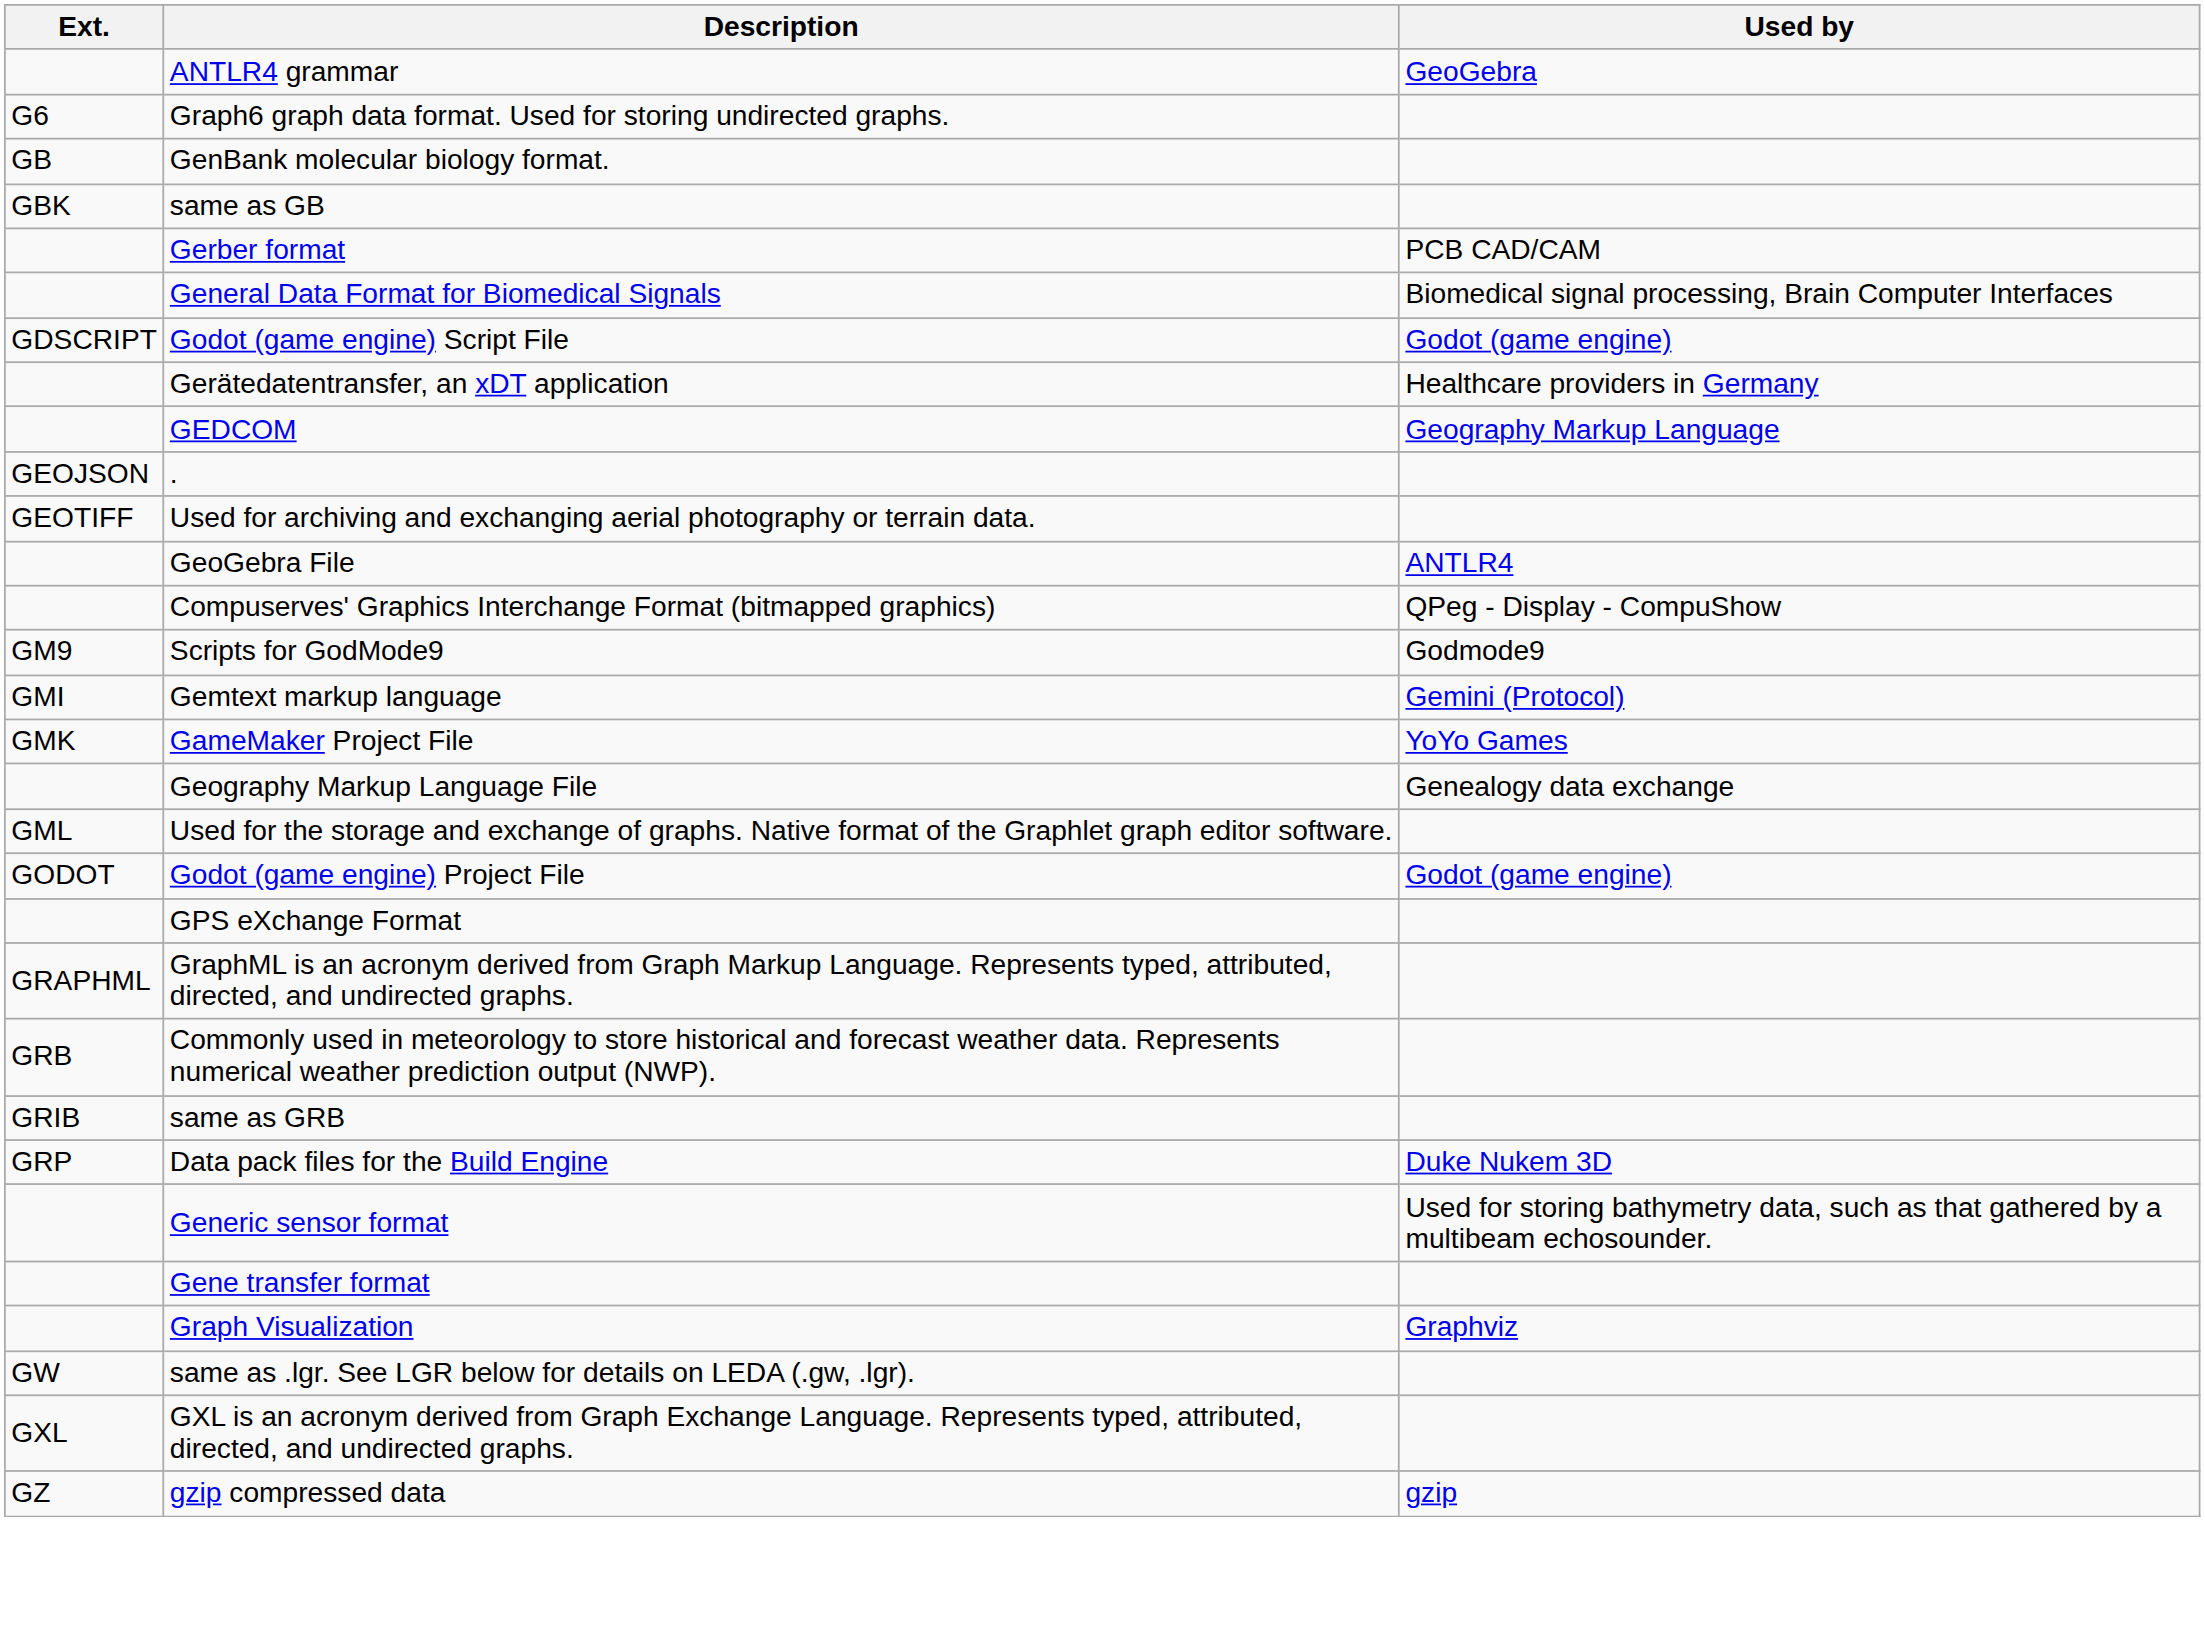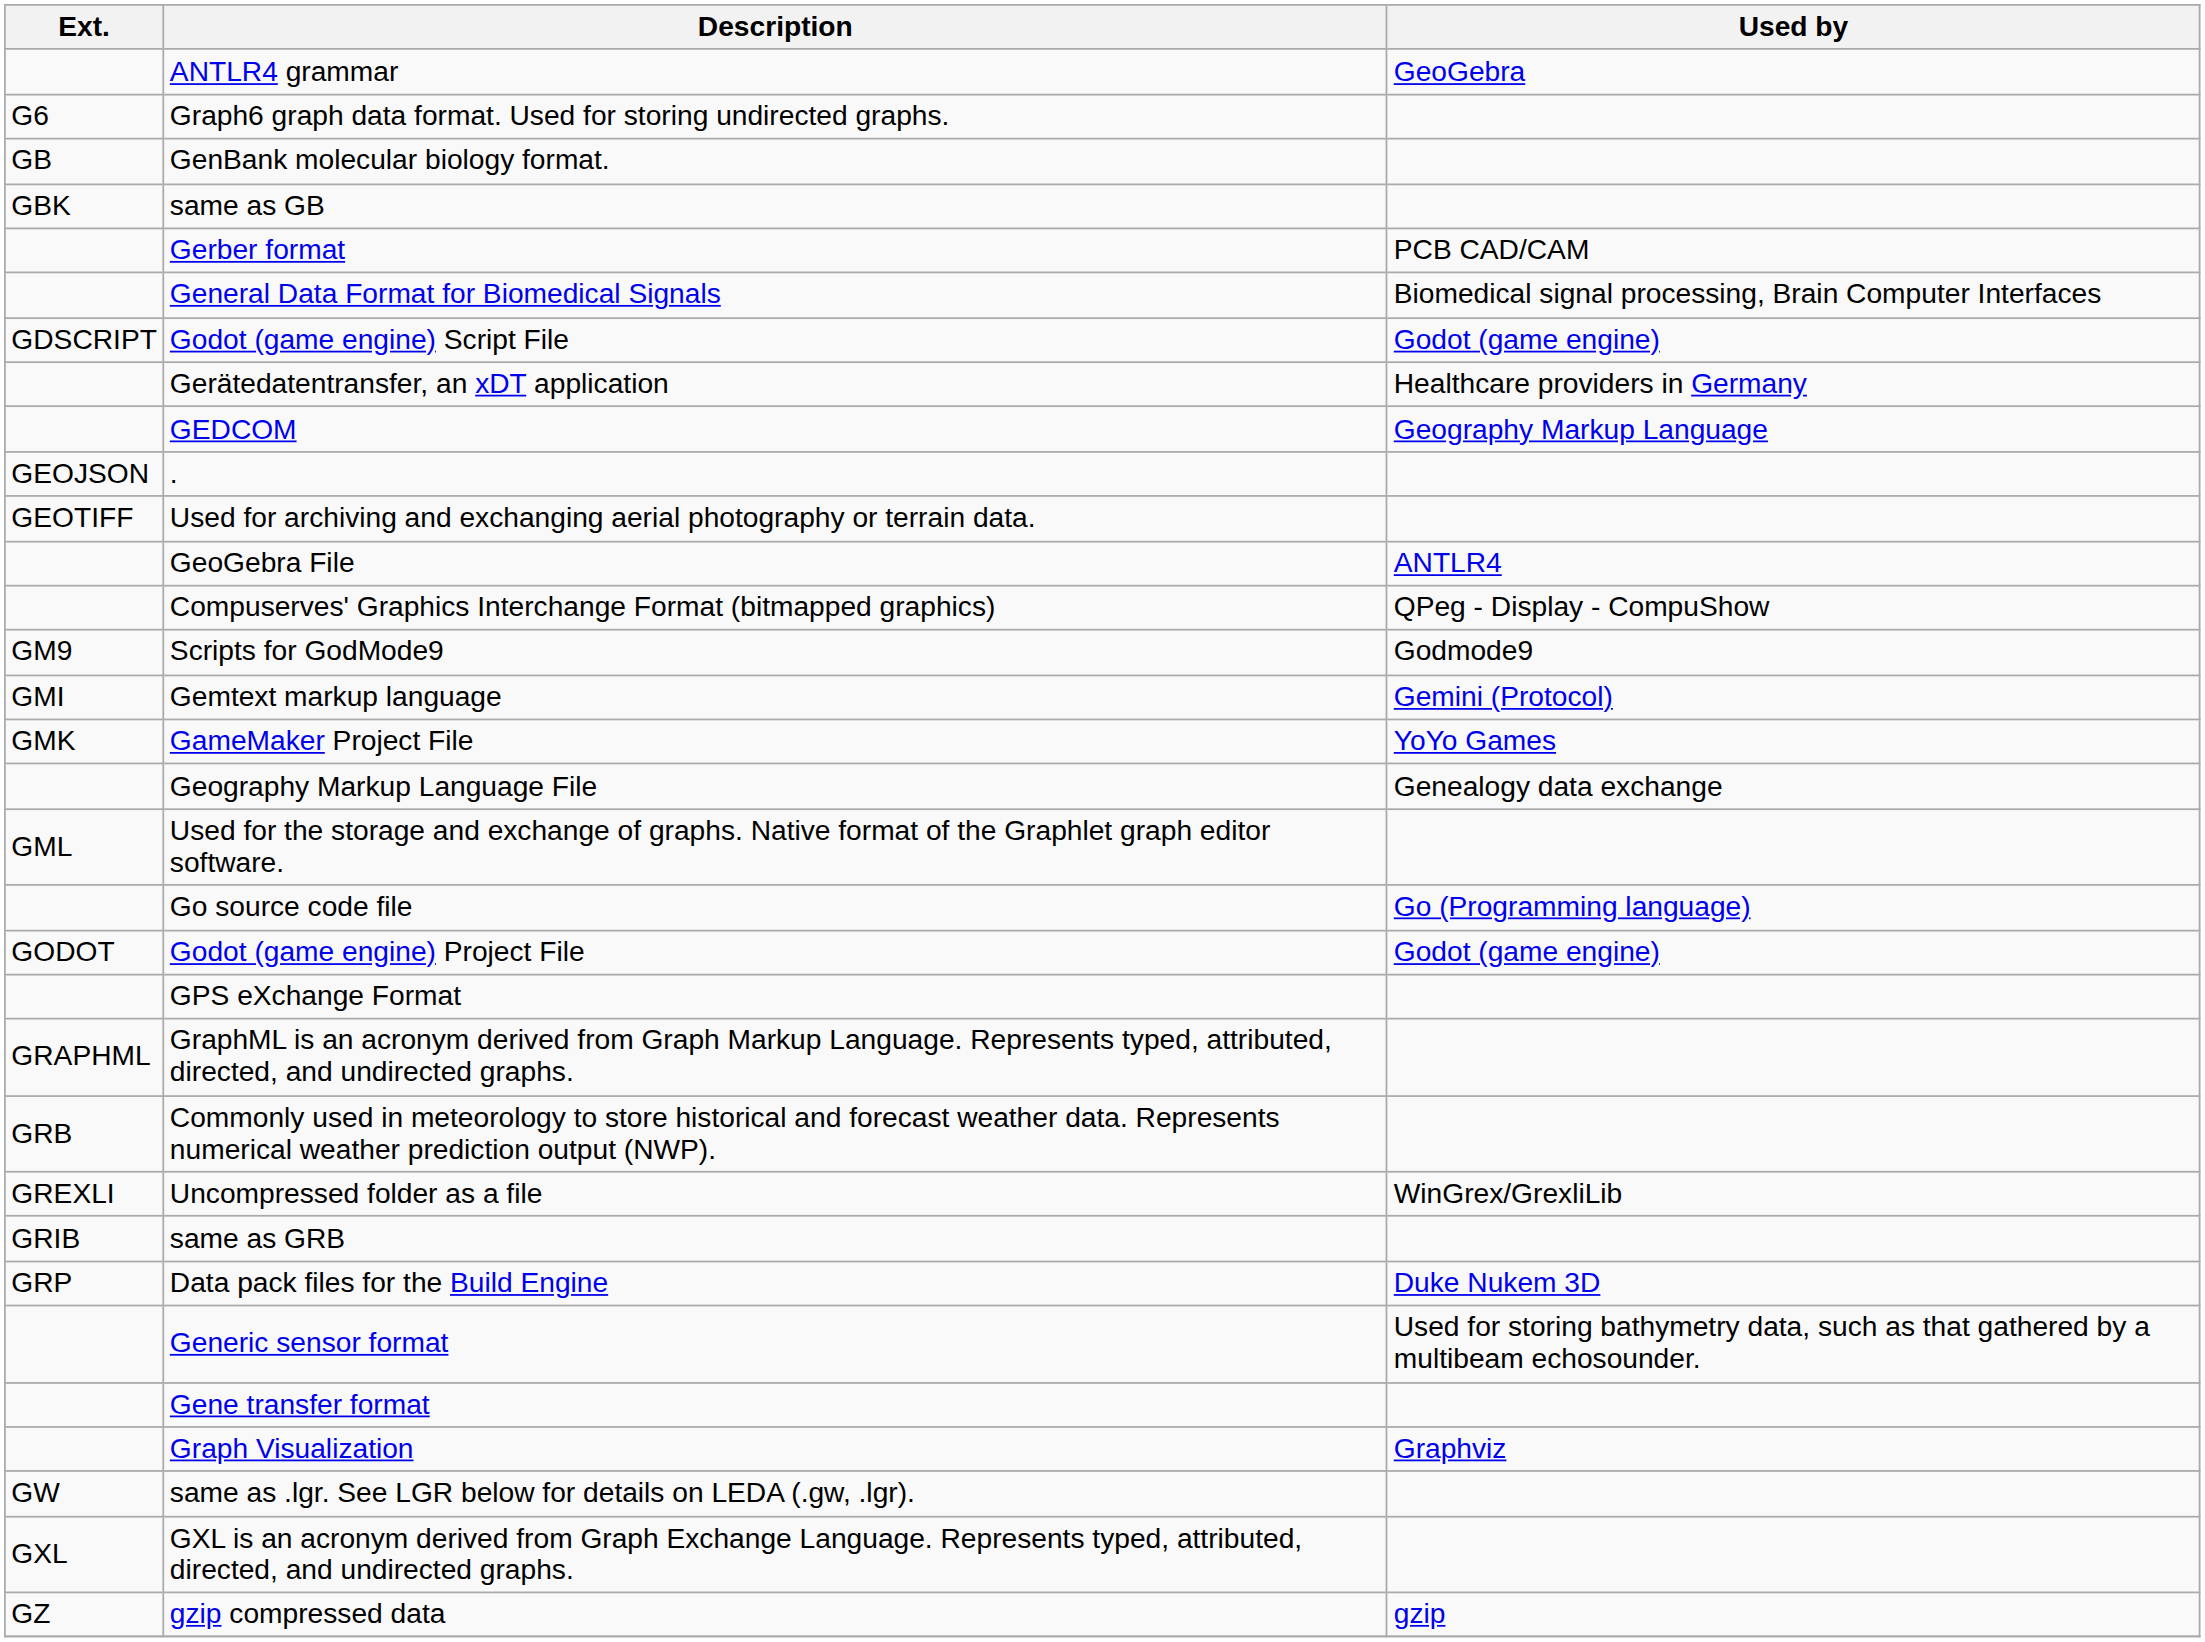+ row: Go source code file | Go (Programming language)
+ row: GREXLI | Uncompressed folder as a file | WinGrex/GrexliLib
